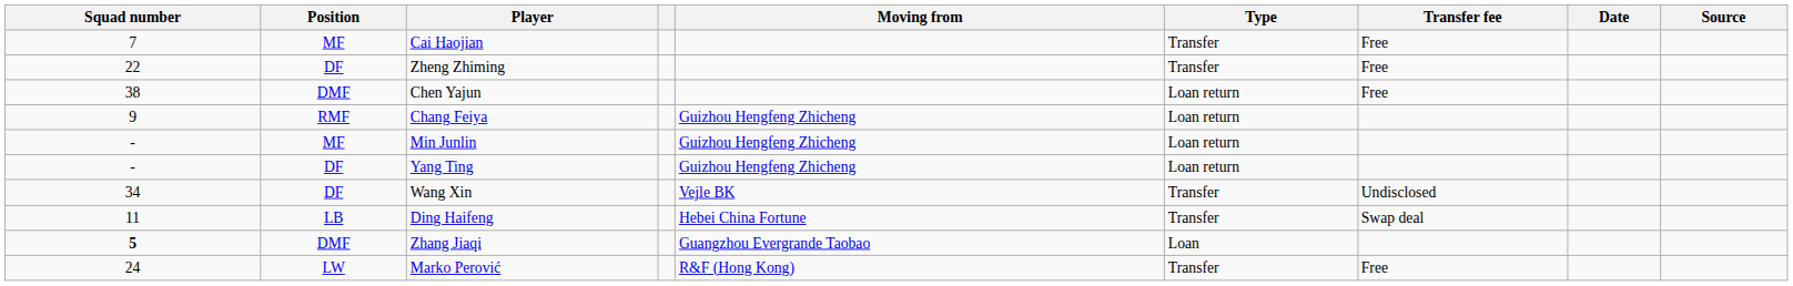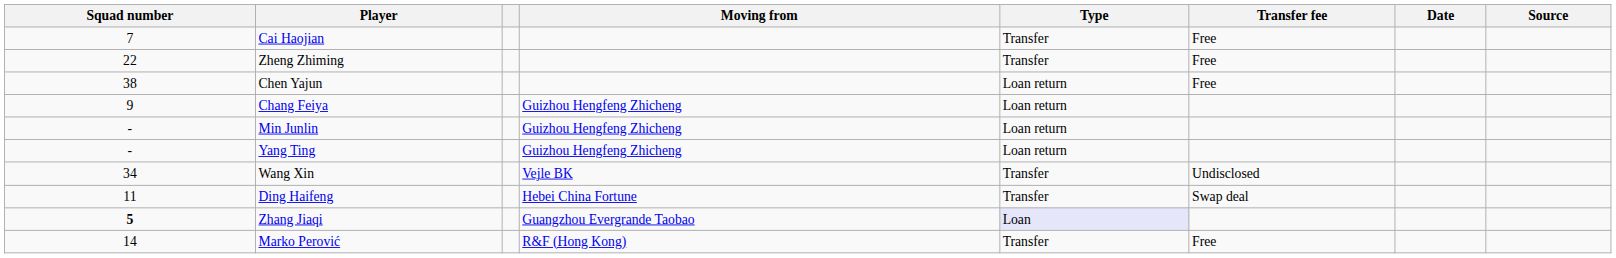- column: Position | MF | DF | DMF | RMF | MF | DF | DF | LB | DMF | LW
Zhang Jiaqi | Type: no background -> lavender background
Marko Perović | Squad number: 24 -> 14
